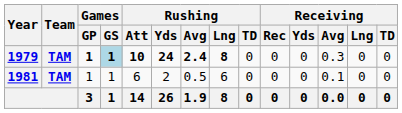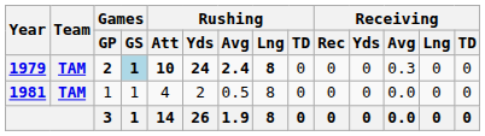1979 | Games / GP: 1 -> 2
1981 | Rushing / Att: 6 -> 4
1981 | Rushing / Lng: 6 -> 8
1981 | Receiving / Avg: 0.1 -> 0.0
